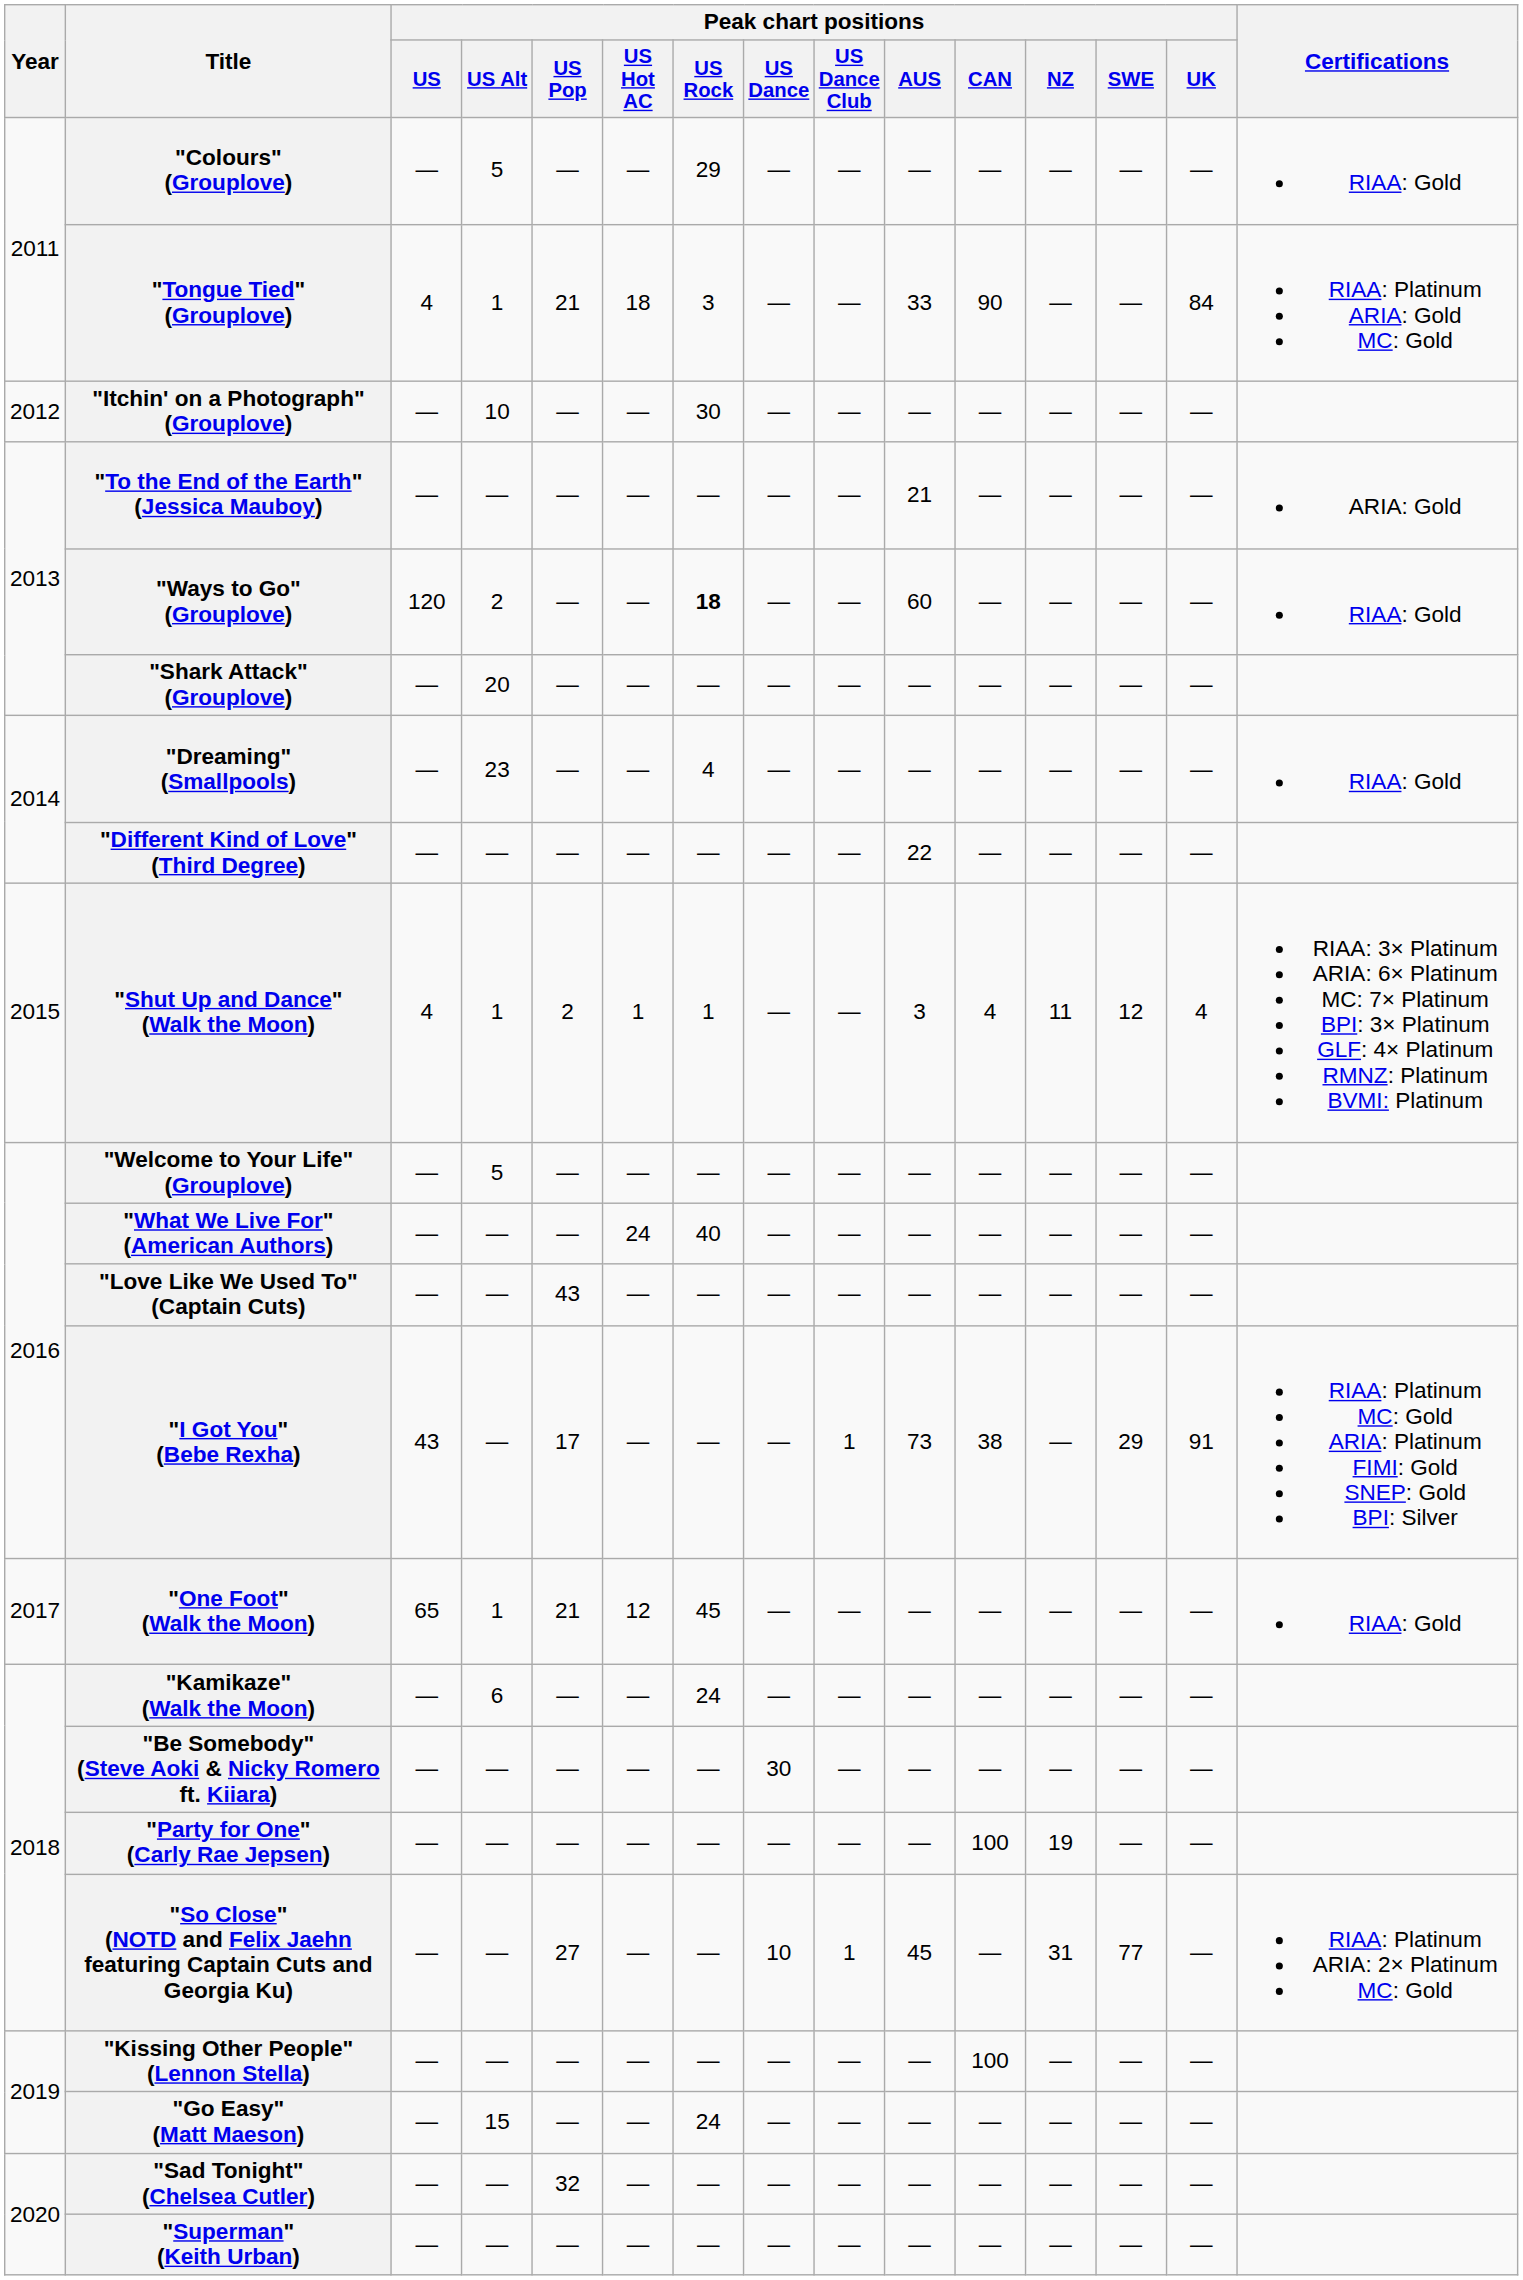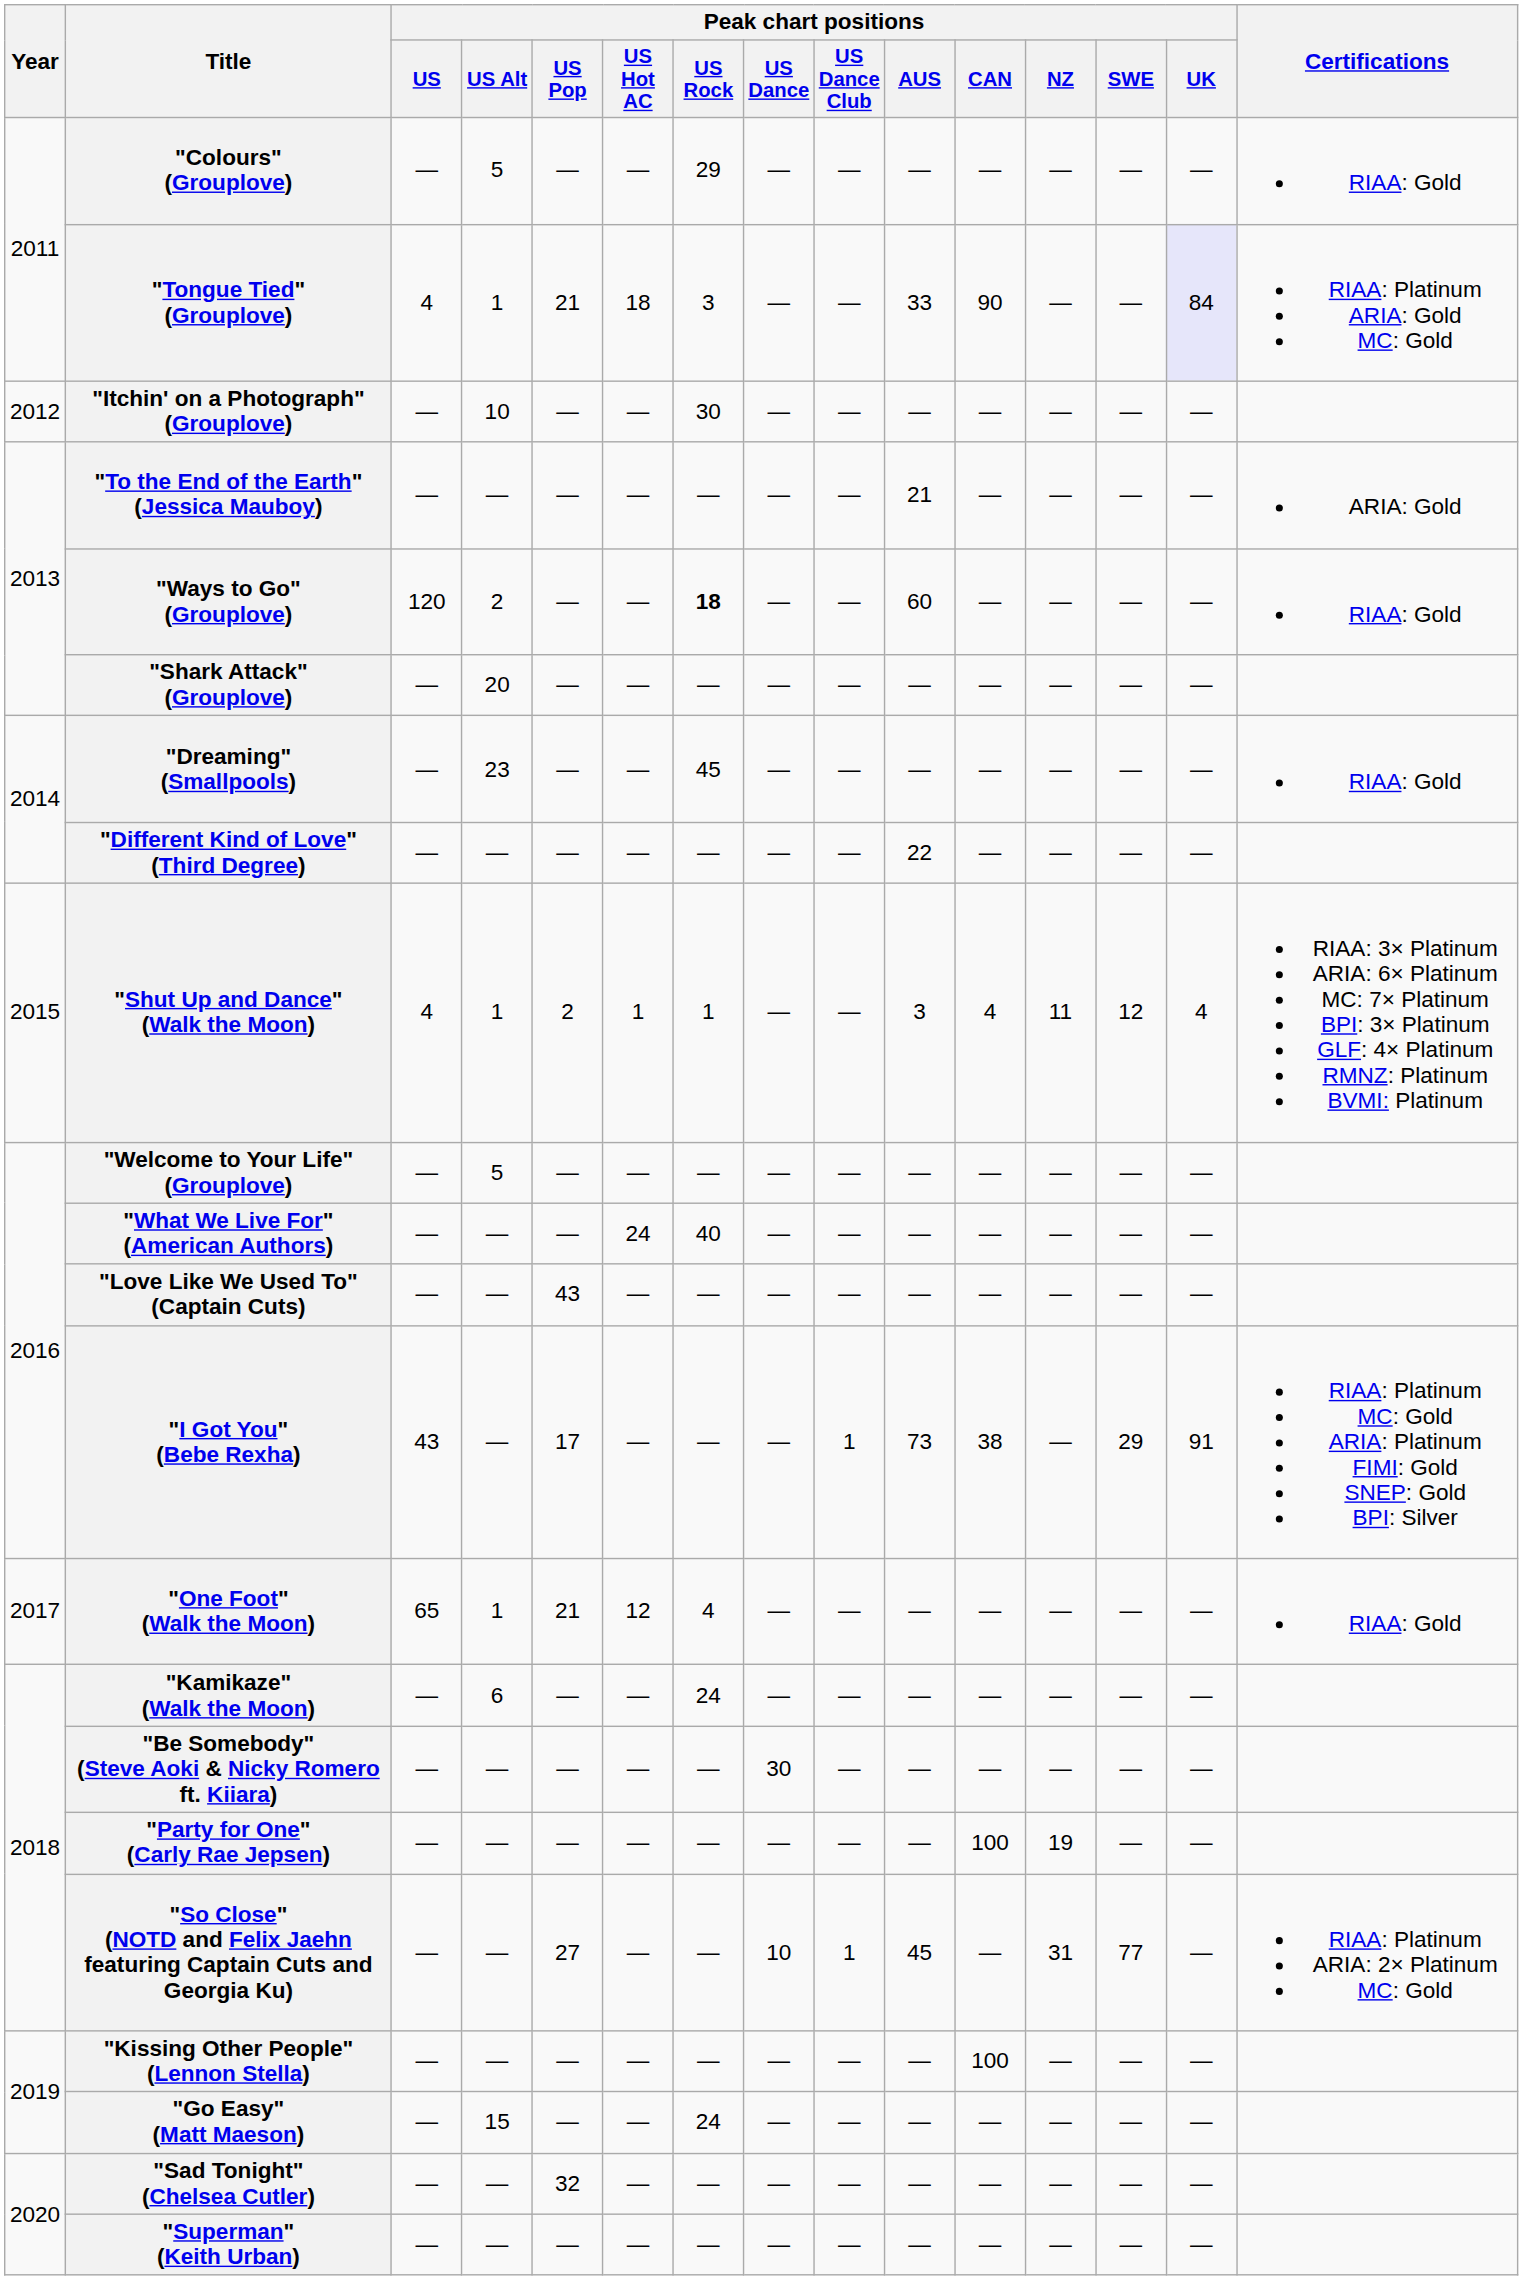"Tongue Tied" (Grouplove) | Peak chart positions / UK: no background -> lavender background
"Dreaming" (Smallpools) | Peak chart positions / US Rock: 4 -> 45
"One Foot" (Walk the Moon) | Peak chart positions / US Rock: 45 -> 4
